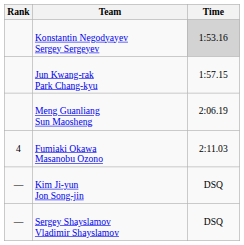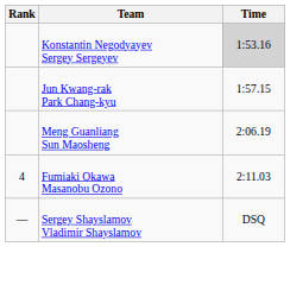- row: — | Kim Ji-yun Jon Song-jin | DSQ
